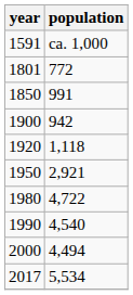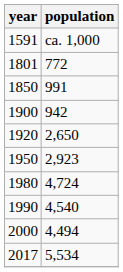1920 | population: 1,118 -> 2,650
1950 | population: 2,921 -> 2,923
1980 | population: 4,722 -> 4,724
